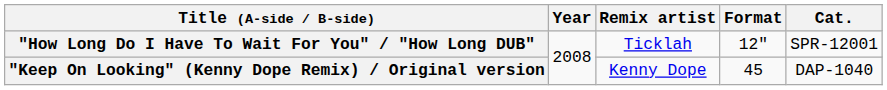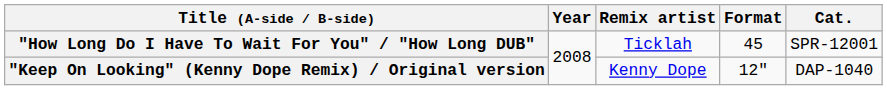"How Long Do I Have To Wait For You" / "How Long DUB" | Format: 12" -> 45
"Keep On Looking" (Kenny Dope Remix) / Original version | Format: 45 -> 12"
